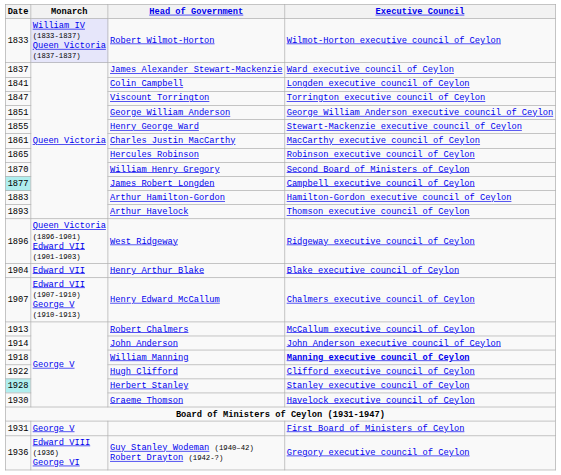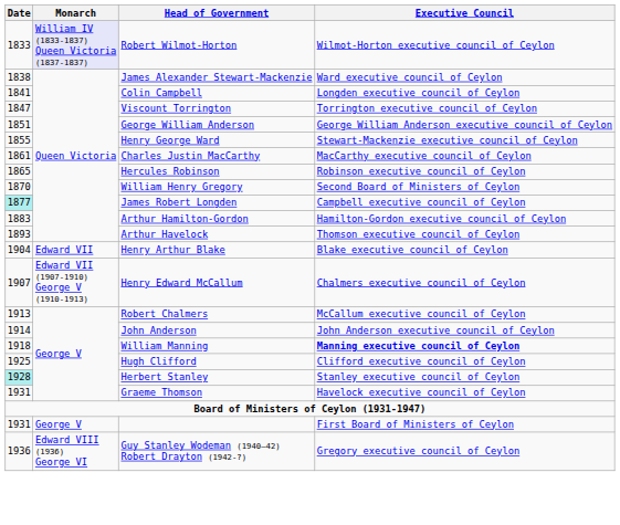James Alexander Stewart-Mackenzie | Date: 1837 -> 1838
- row: 1896 | Queen Victoria (1896-1901) Edward VII (1901-1903) | West Ridgeway | Ridgeway executive council of Ceylon
Hugh Clifford | Date: 1922 -> 1925
Graeme Thomson | Date: 1930 -> 1931
